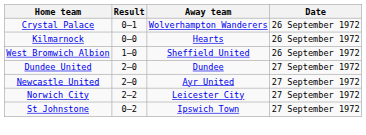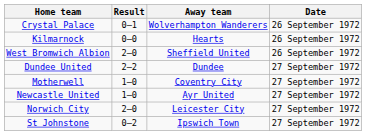West Bromwich Albion | Result: 1–0 -> 2–0
Dundee United | Result: 2–0 -> 2–2
+ row: Motherwell | 1–0 | Coventry City | 27 September 1972
Newcastle United | Result: 2–0 -> 1–0
Norwich City | Result: 2–2 -> 2–0
